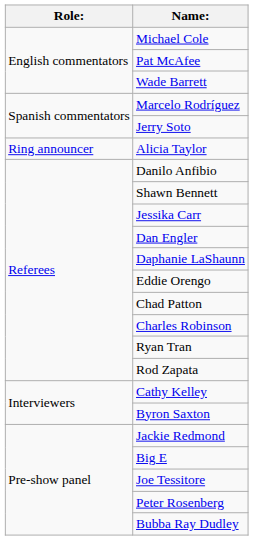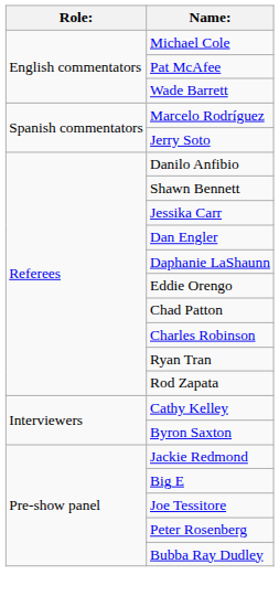- row: Ring announcer | Alicia Taylor
